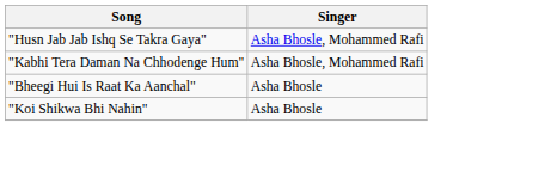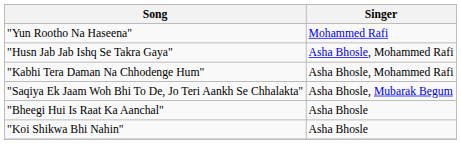+ row: "Yun Rootho Na Haseena" | Mohammed Rafi
+ row: "Saqiya Ek Jaam Woh Bhi To De, Jo Teri Aankh Se Chhalakta" | Asha Bhosle, Mubarak Begum
